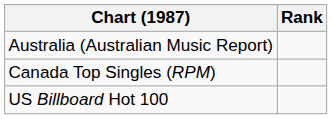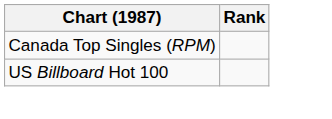- row: Australia (Australian Music Report)
